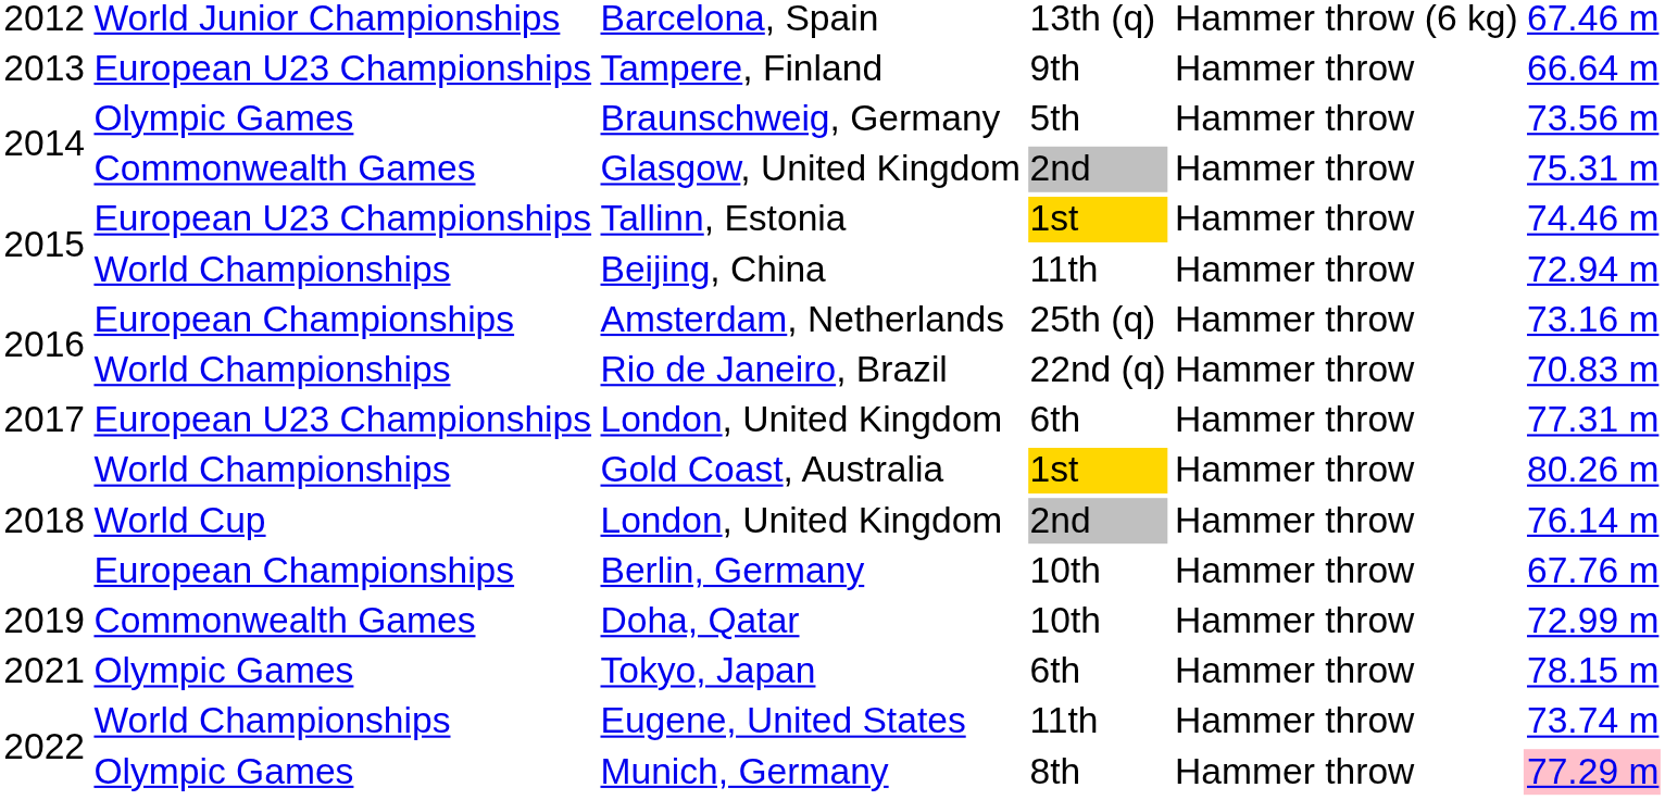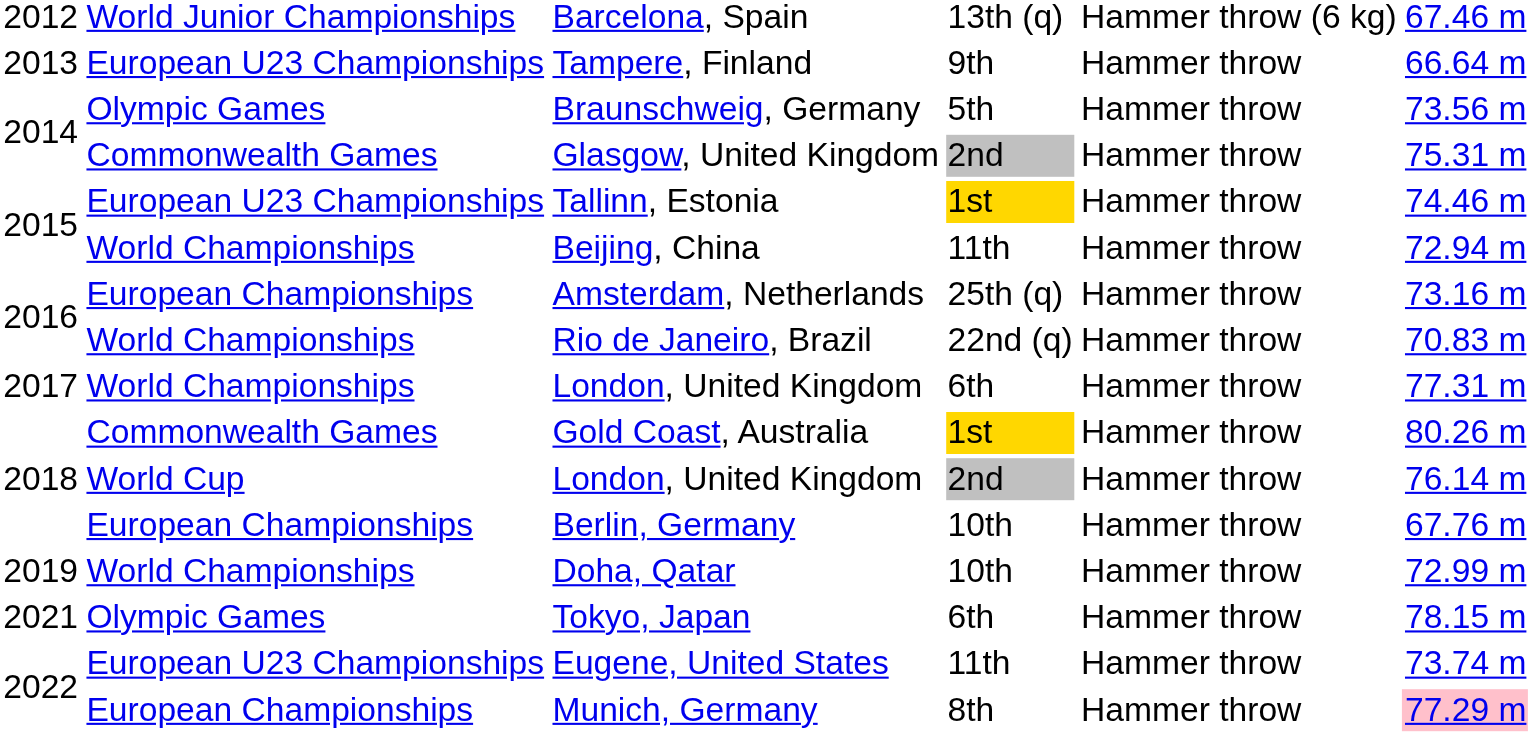London, United Kingdom / 6th | column 2: European U23 Championships -> World Championships
Gold Coast, Australia | column 2: World Championships -> Commonwealth Games
Doha, Qatar | column 2: Commonwealth Games -> World Championships
Eugene, United States | column 2: World Championships -> European U23 Championships
Munich, Germany | column 2: Olympic Games -> European Championships
